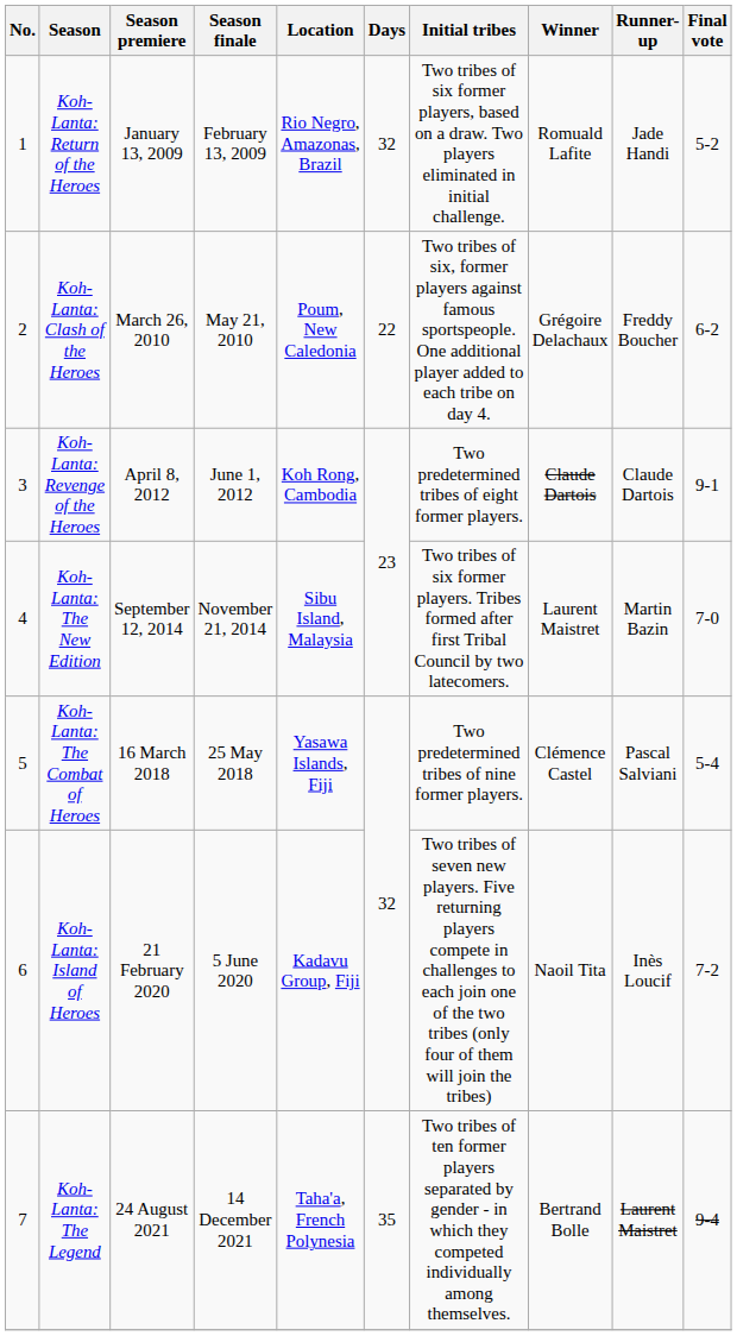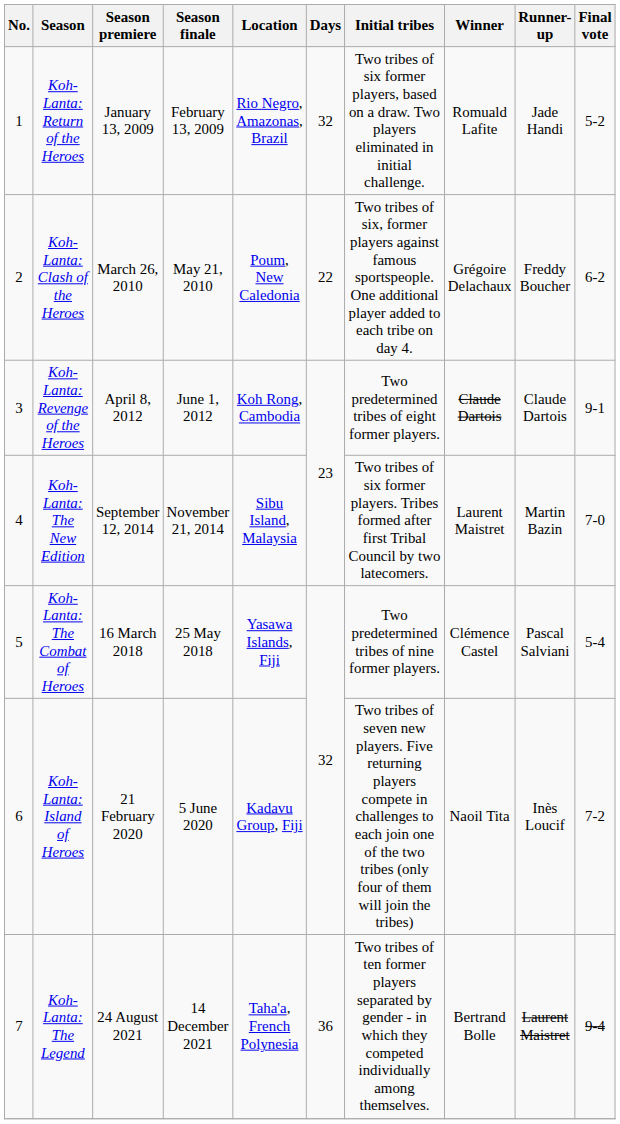Koh-Lanta: The Legend | Days: 35 -> 36
